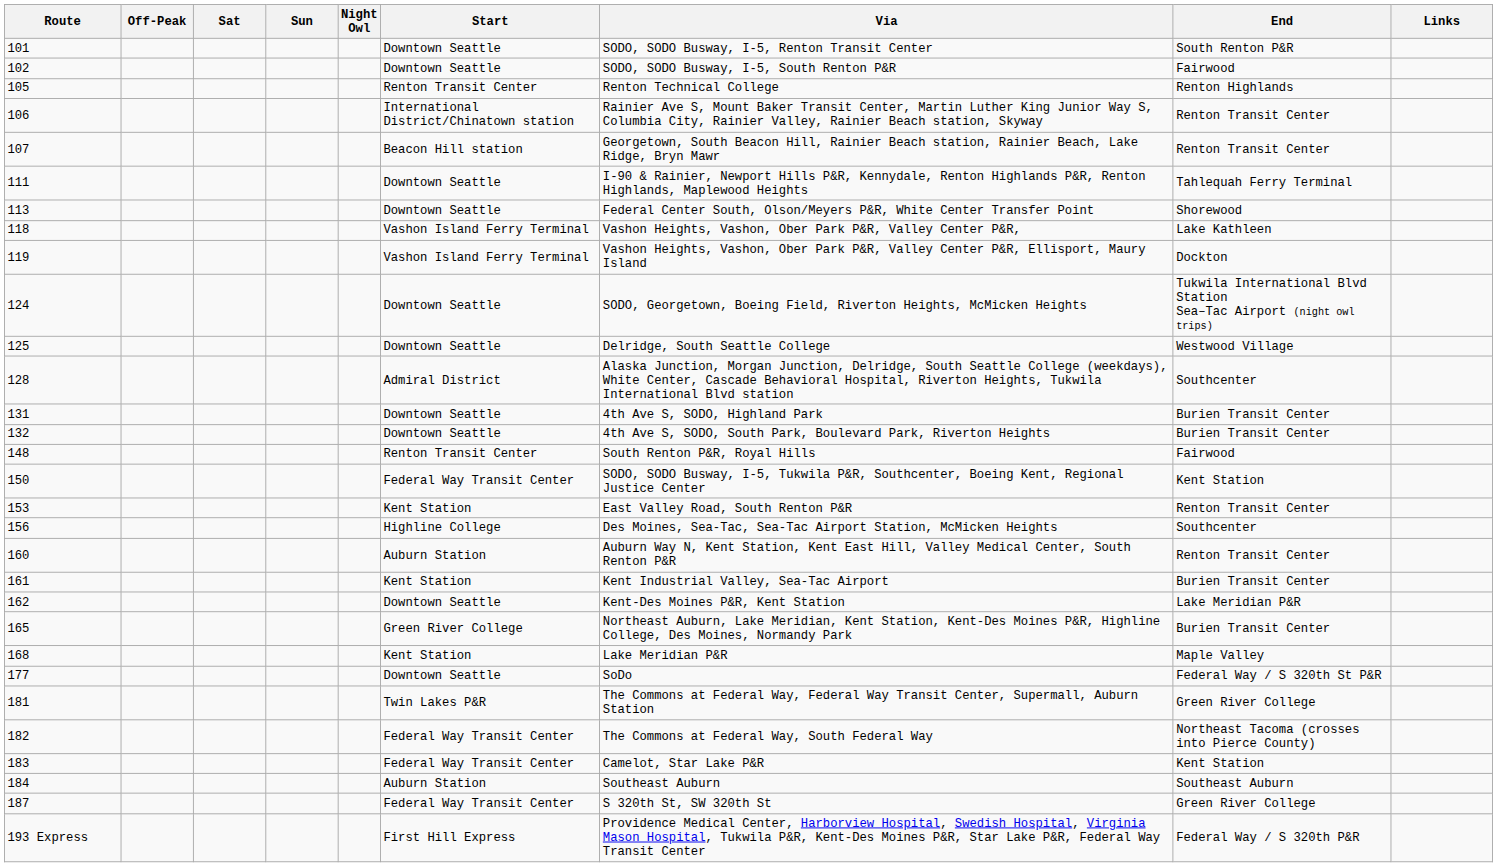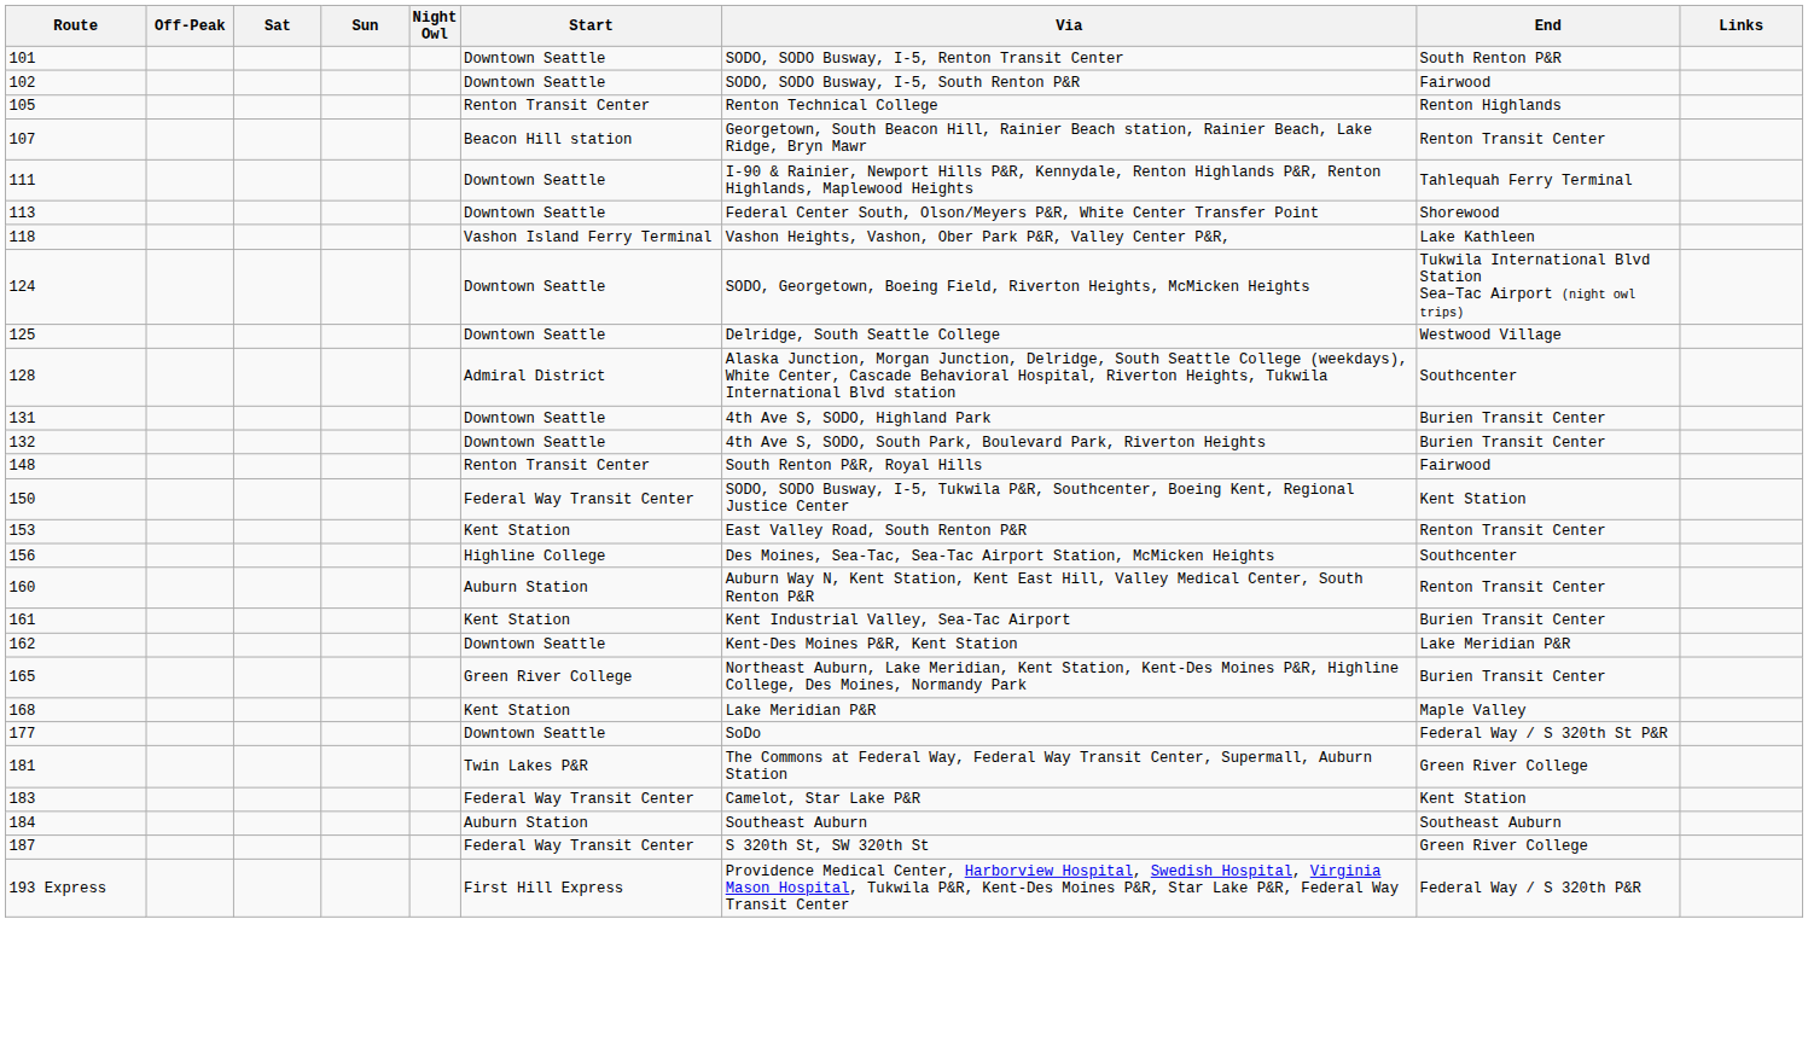- row: 106 | International District/Chinatown station | Rainier Ave S, Mount Baker Transit Center, Martin Luther King Junior Way S, Columbia City, Rainier Valley, Rainier Beach station, Skyway | Renton Transit Center
- row: 119 | Vashon Island Ferry Terminal | Vashon Heights, Vashon, Ober Park P&R, Valley Center P&R, Ellisport, Maury Island | Dockton
- row: 182 | Federal Way Transit Center | The Commons at Federal Way, South Federal Way | Northeast Tacoma (crosses into Pierce County)
